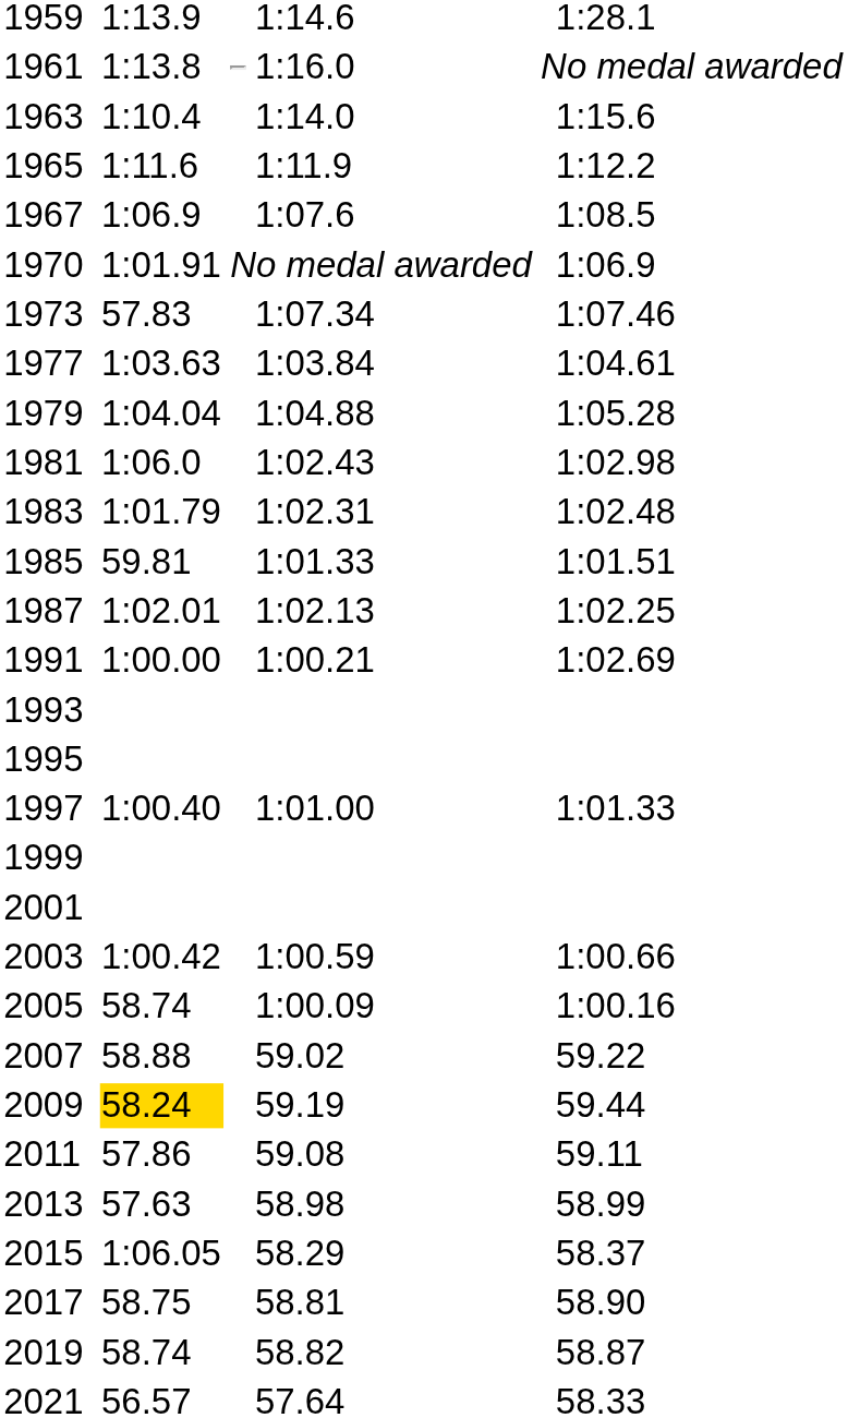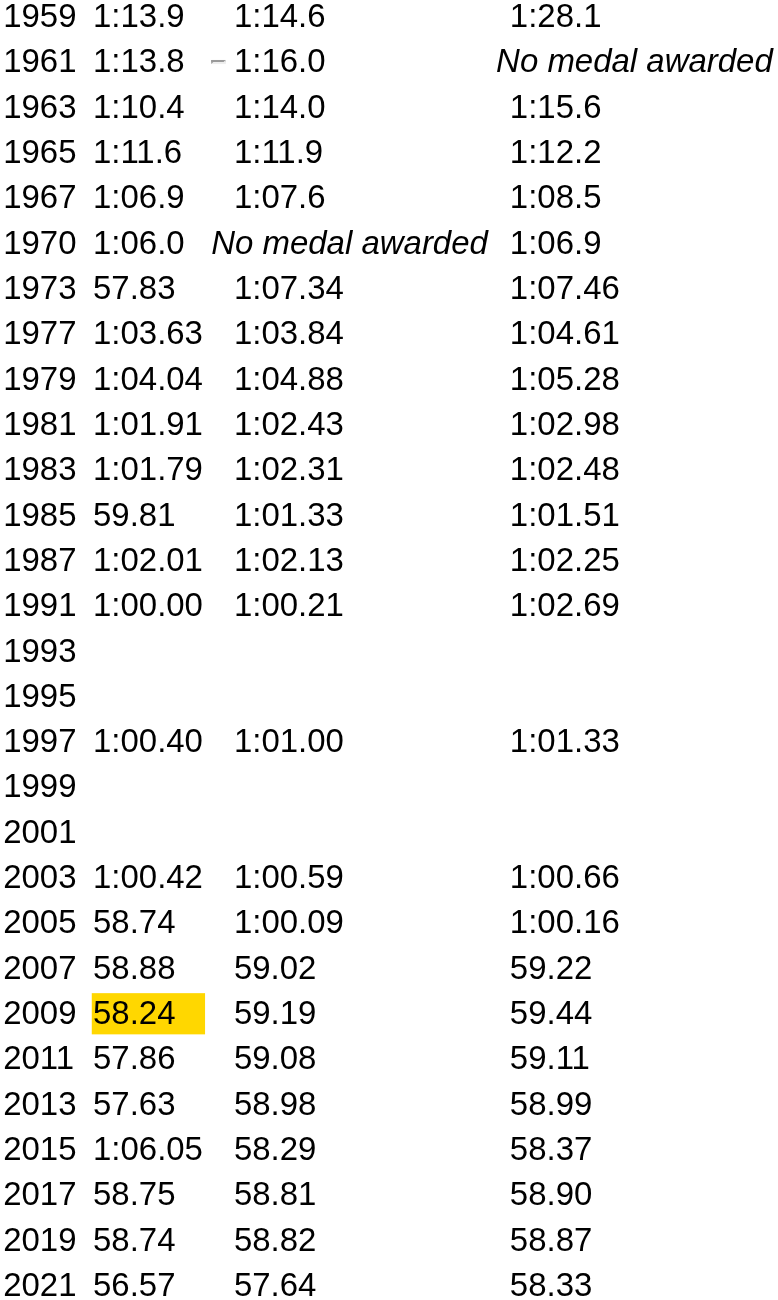1970 | column 3: 1:01.91 -> 1:06.0
1981 | column 3: 1:06.0 -> 1:01.91
